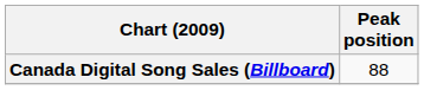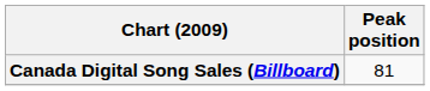Canada Digital Song Sales (Billboard) | Peak position: 88 -> 81
